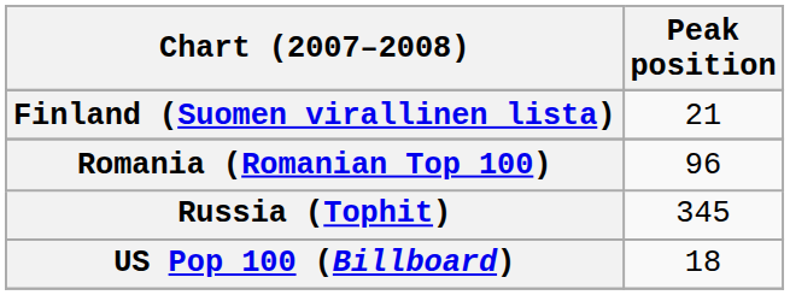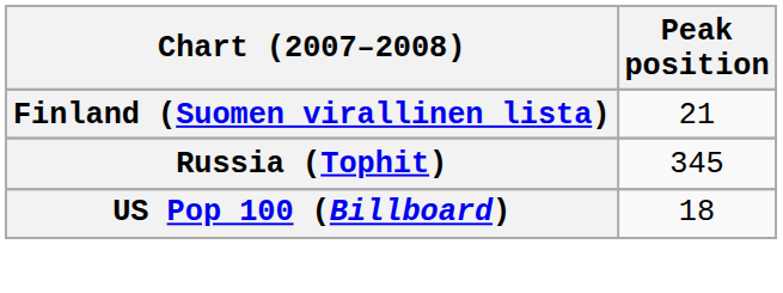- row: Romania (Romanian Top 100) | 96
